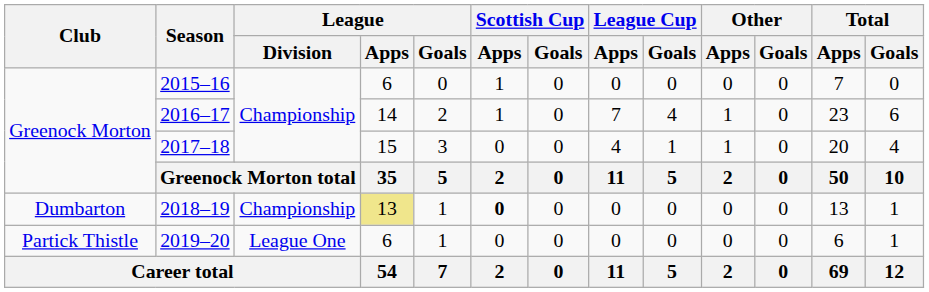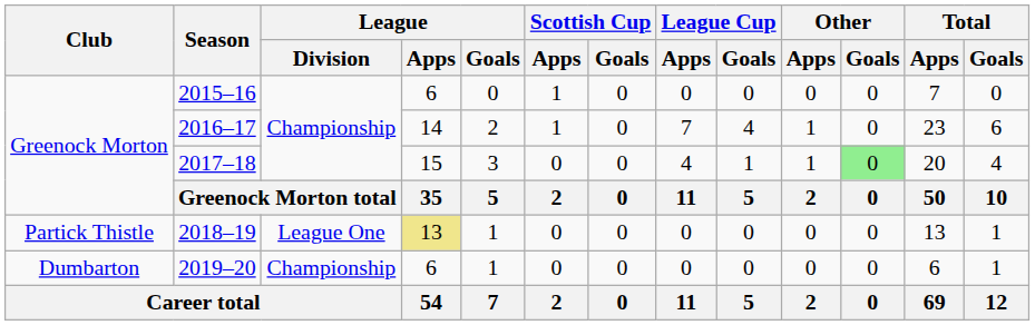2017–18 | Other / Goals: no background -> lightgreen background
2018–19 | Club: Dumbarton -> Partick Thistle
2018–19 | League / Division: Championship -> League One
2018–19 | Scottish Cup / Apps: bold -> normal
2019–20 | Club: Partick Thistle -> Dumbarton
2019–20 | League / Division: League One -> Championship
